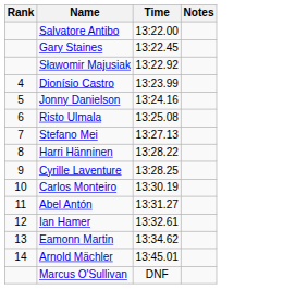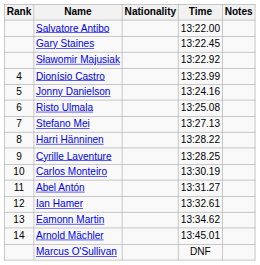+ column: Nationality
